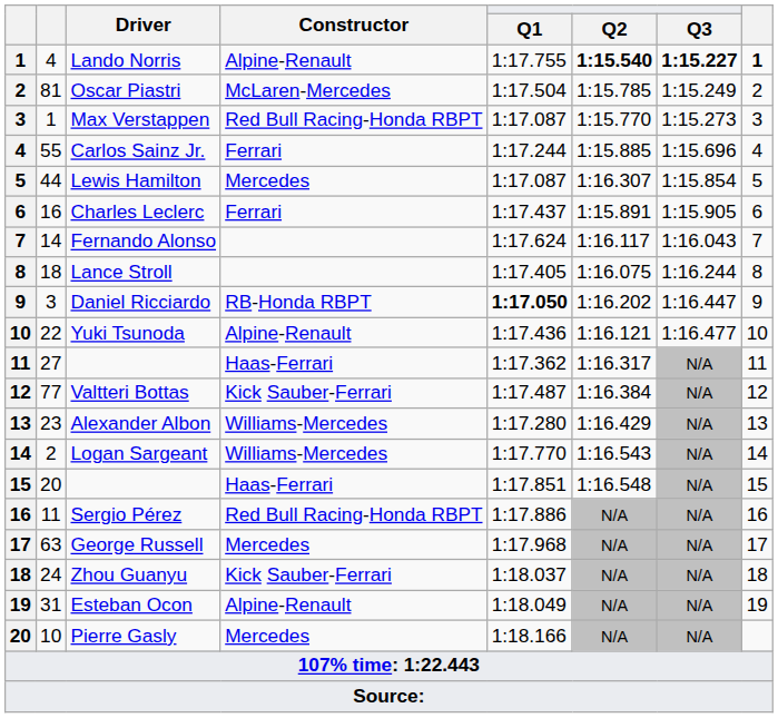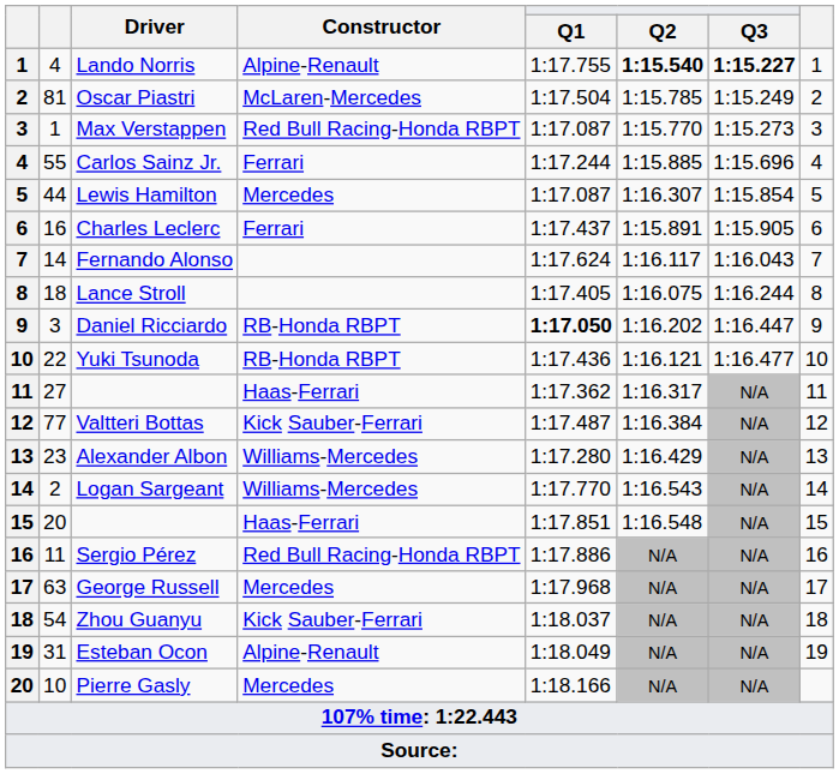Lando Norris | column 8: bold -> normal
Yuki Tsunoda | Constructor: Alpine-Renault -> RB-Honda RBPT
Zhou Guanyu | column 2: 24 -> 54
